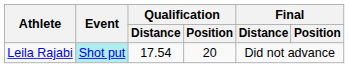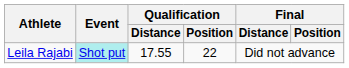Leila Rajabi | Qualification / Distance: 17.54 -> 17.55
Leila Rajabi | Qualification / Position: 20 -> 22
